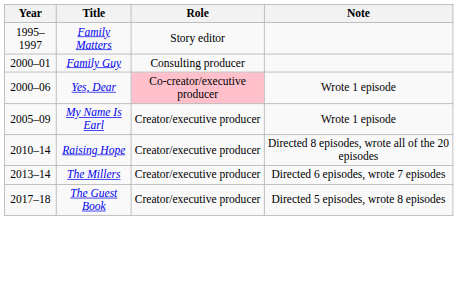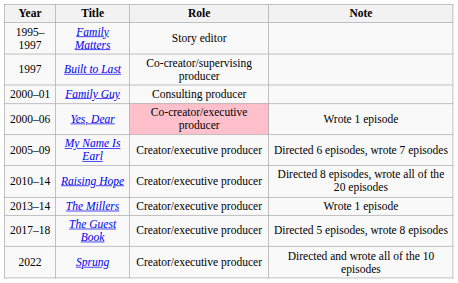+ row: 1997 | Built to Last | Co-creator/supervising producer
My Name Is Earl | Note: Wrote 1 episode -> Directed 6 episodes, wrote 7 episodes
The Millers | Note: Directed 6 episodes, wrote 7 episodes -> Wrote 1 episode
+ row: 2022 | Sprung | Creator/executive producer | Directed and wrote all of the 10 episodes
